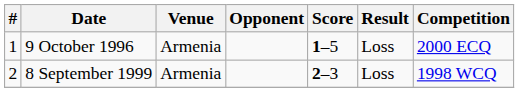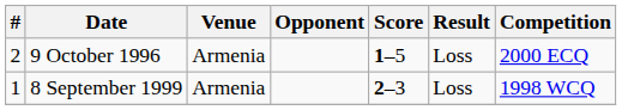9 October 1996 | #: 1 -> 2
8 September 1999 | #: 2 -> 1
